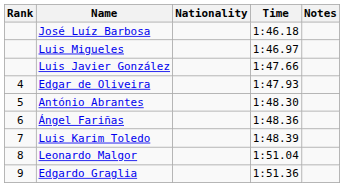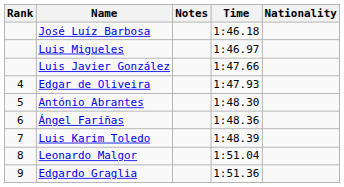columns swapped: Nationality <-> Notes
